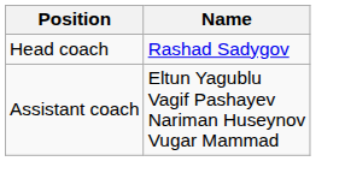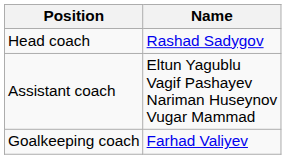+ row: Goalkeeping coach | Farhad Valiyev
